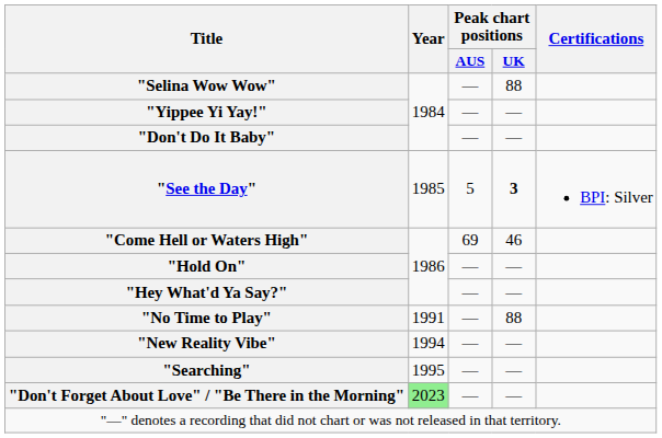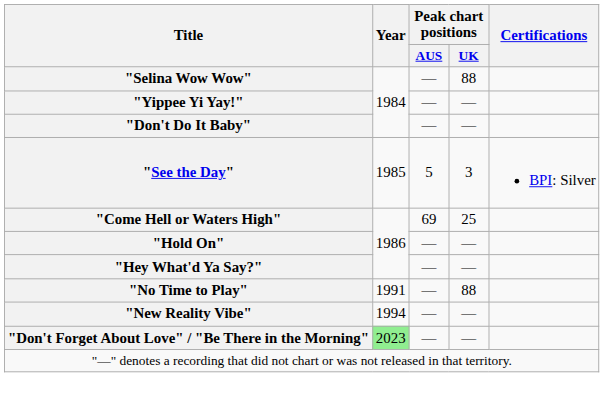"See the Day" | Peak chart positions / UK: bold -> normal
"Come Hell or Waters High" | Peak chart positions / UK: 46 -> 25
- row: "Searching" | 1995 | — | —
